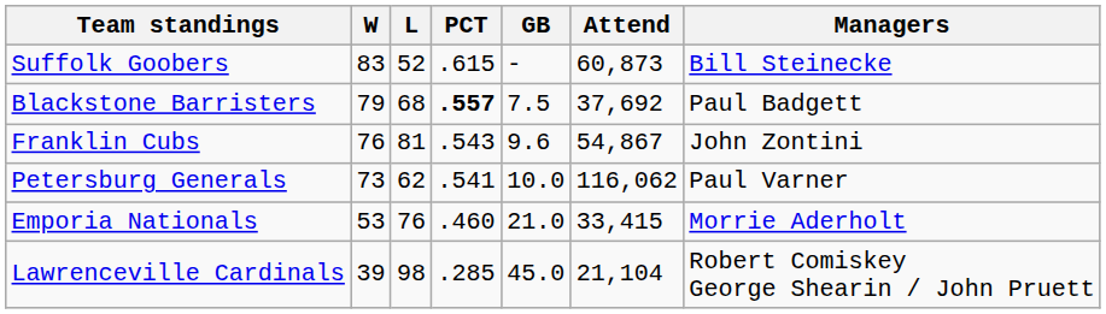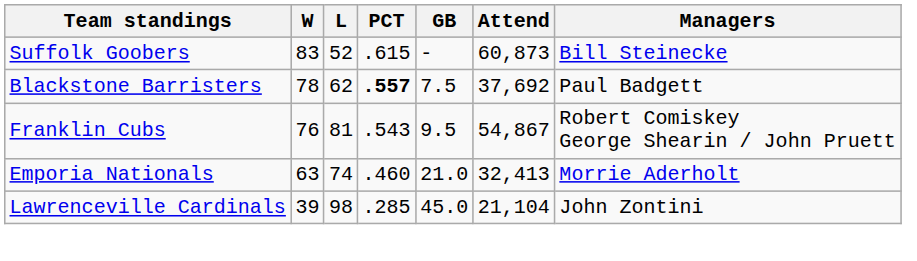Blackstone Barristers | W: 79 -> 78
Blackstone Barristers | L: 68 -> 62
Franklin Cubs | GB: 9.6 -> 9.5
Franklin Cubs | Managers: John Zontini -> Robert Comiskey George Shearin / John Pruett
- row: Petersburg Generals | 73 | 62 | .541 | 10.0 | 116,062 | Paul Varner
Emporia Nationals | W: 53 -> 63
Emporia Nationals | L: 76 -> 74
Emporia Nationals | Attend: 33,415 -> 32,413
Lawrenceville Cardinals | Managers: Robert Comiskey George Shearin / John Pruett -> John Zontini
